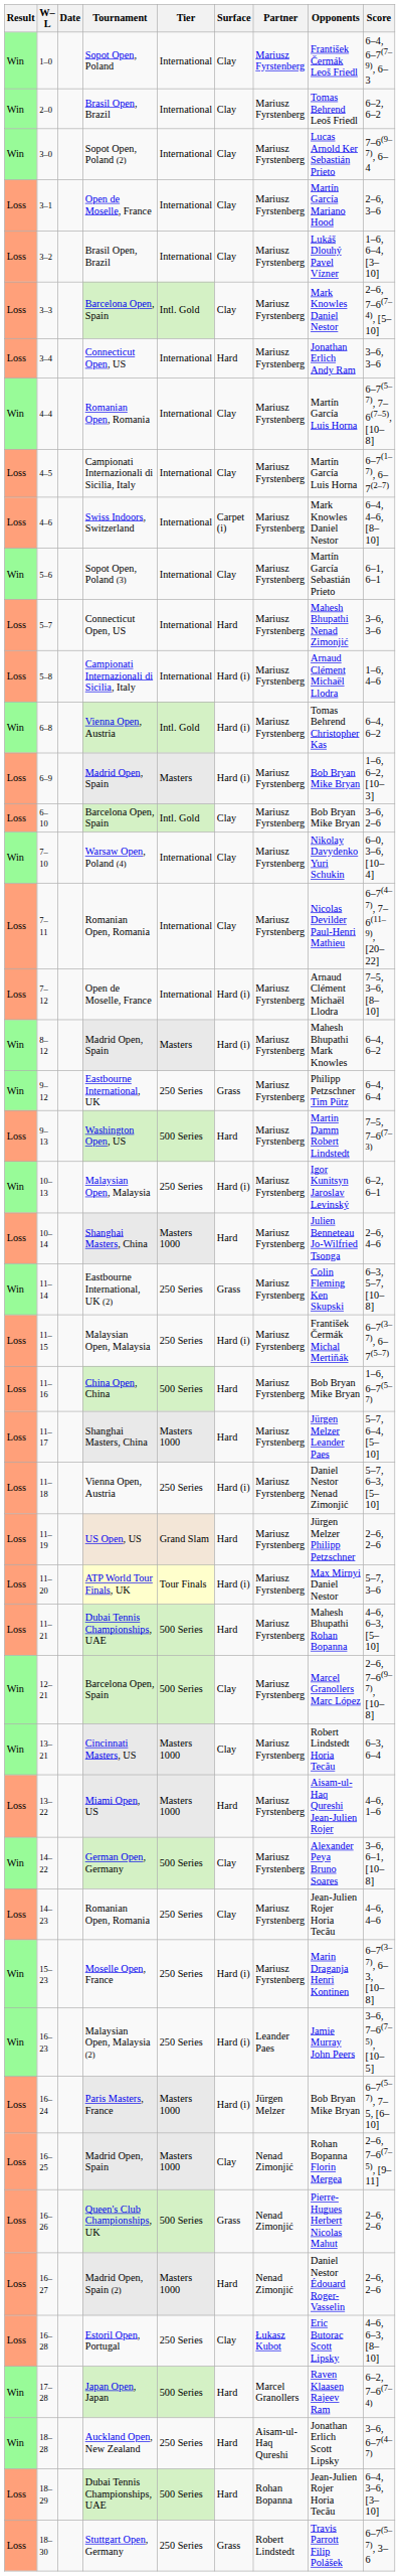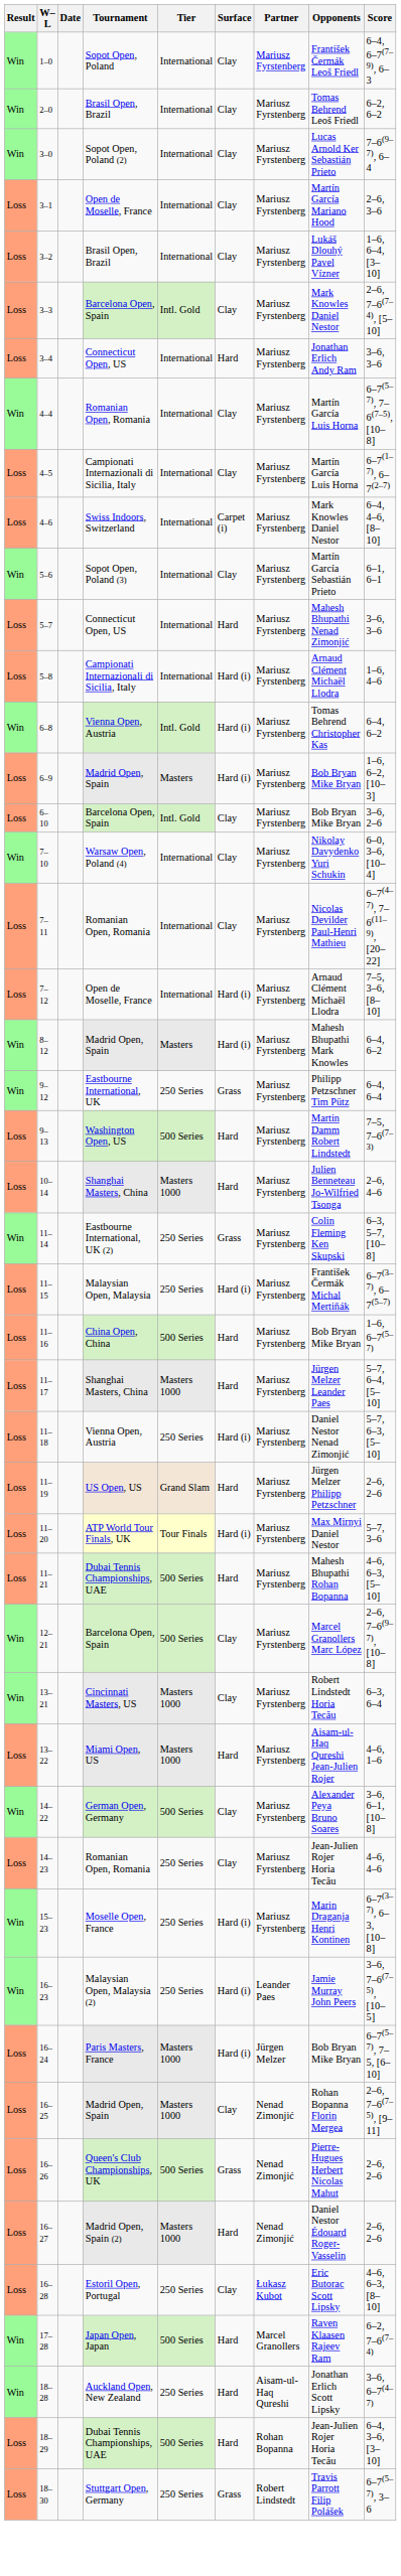- row: Win | 10–13 | Malaysian Open, Malaysia | 250 Series | Hard (i) | Mariusz Fyrstenberg | Igor Kunitsyn Jaroslav Levinský | 6–2, 6–1
